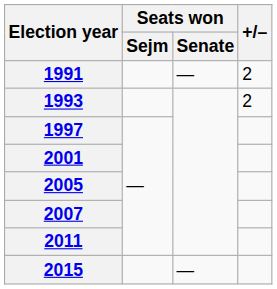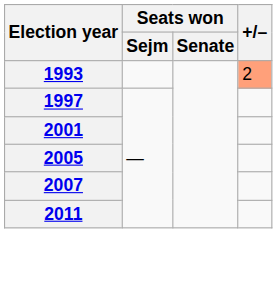- row: 1991 | — | 2
1993 | +/–: no background -> lightsalmon background
- row: 2015 | —
